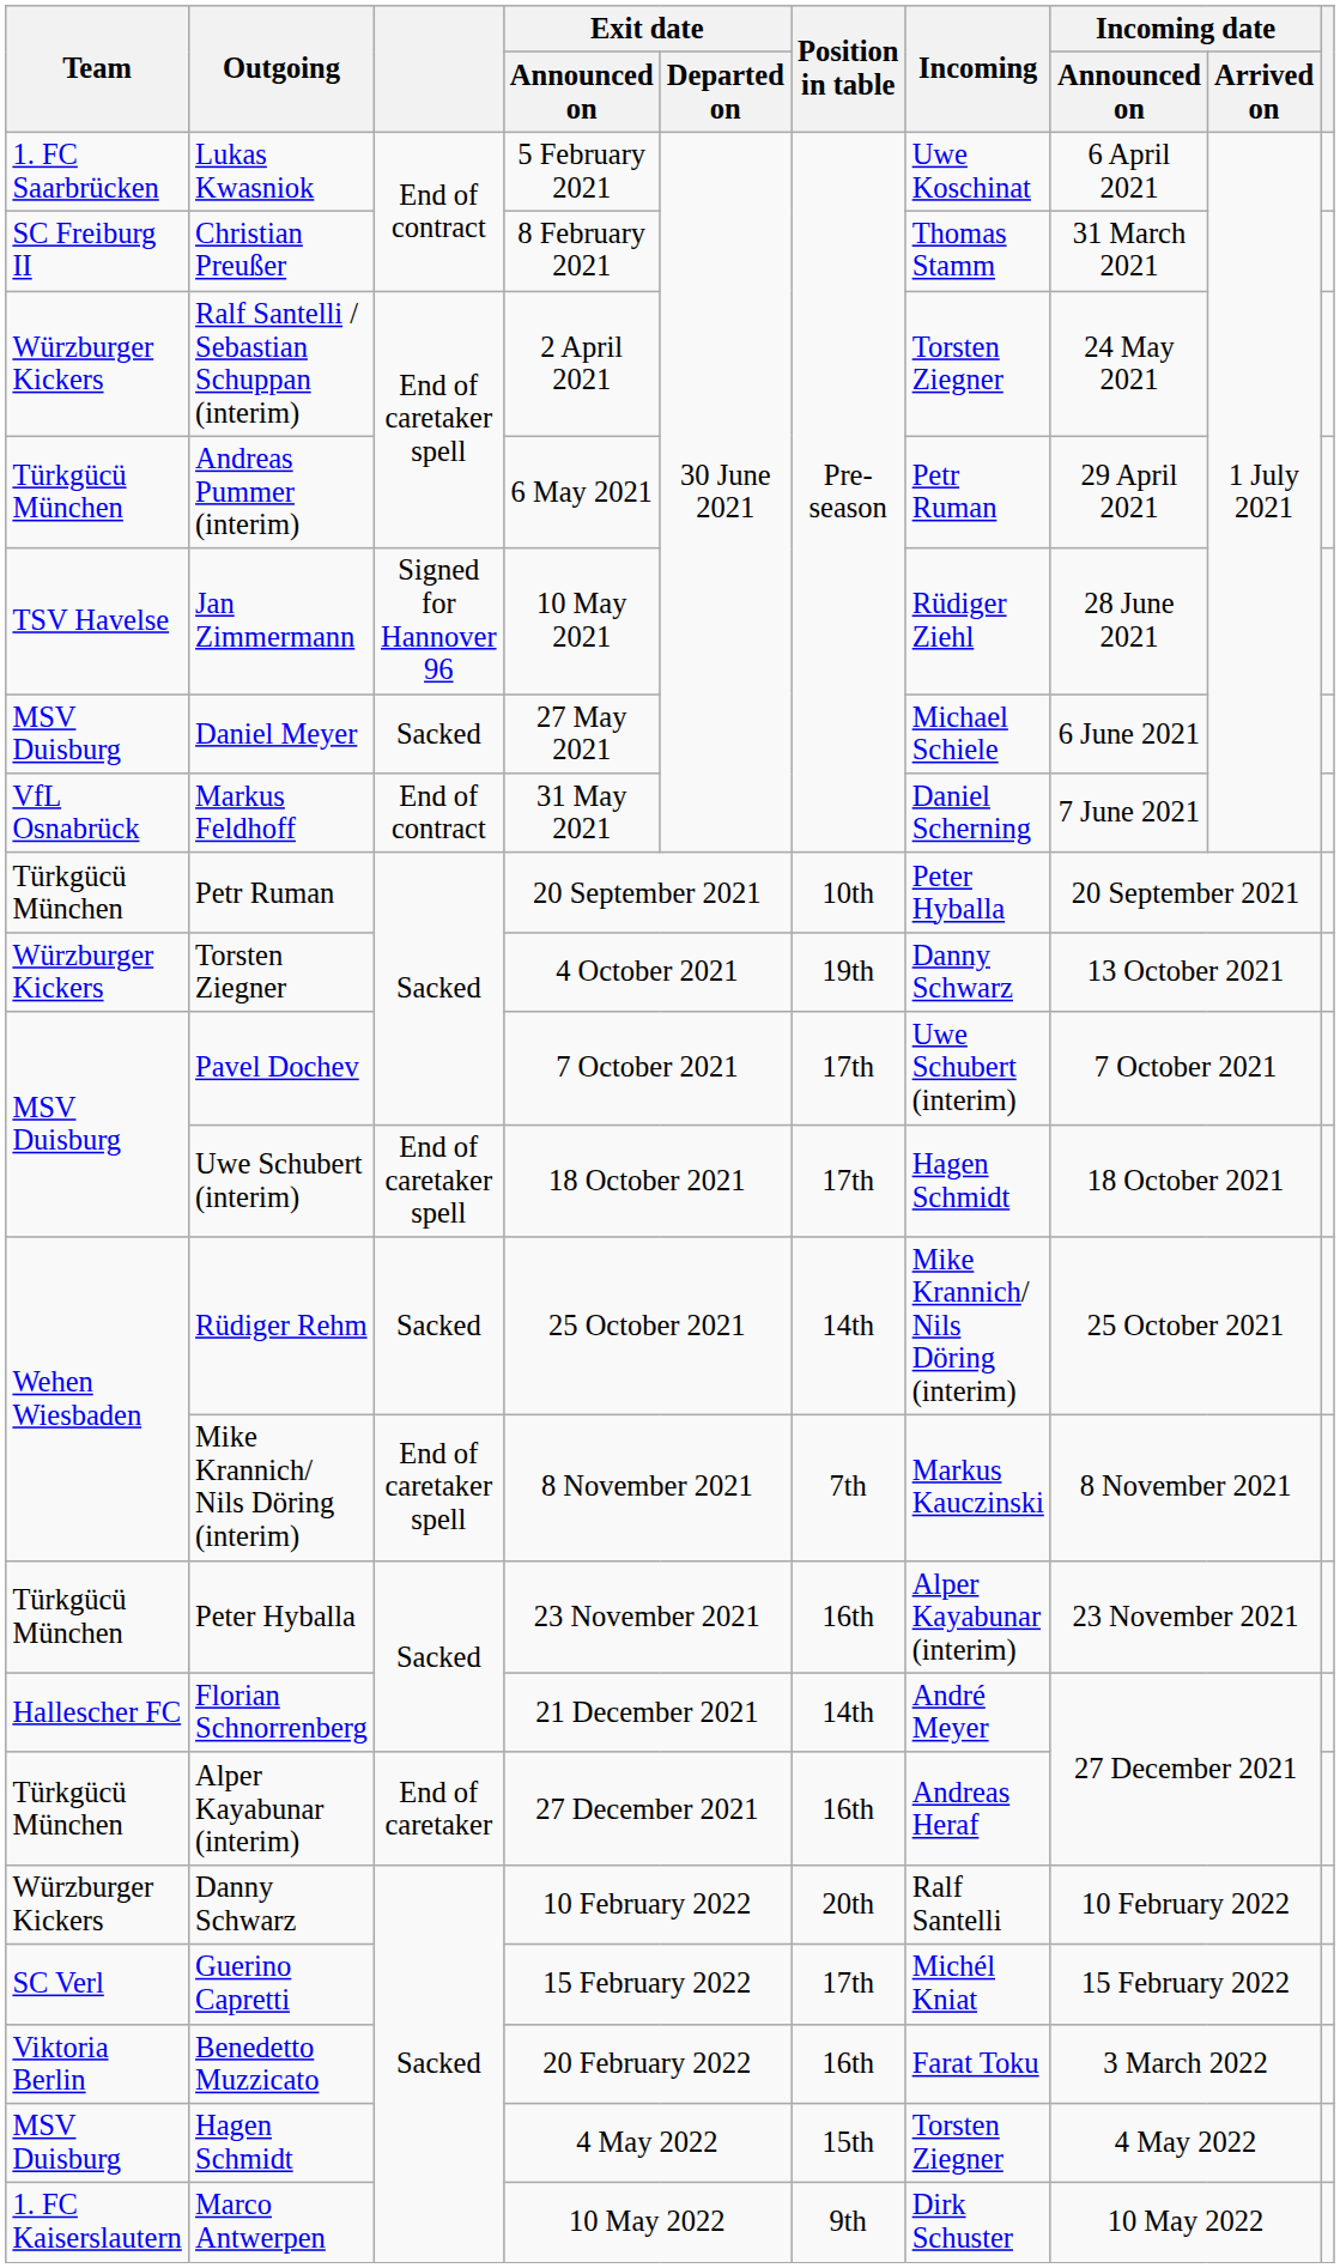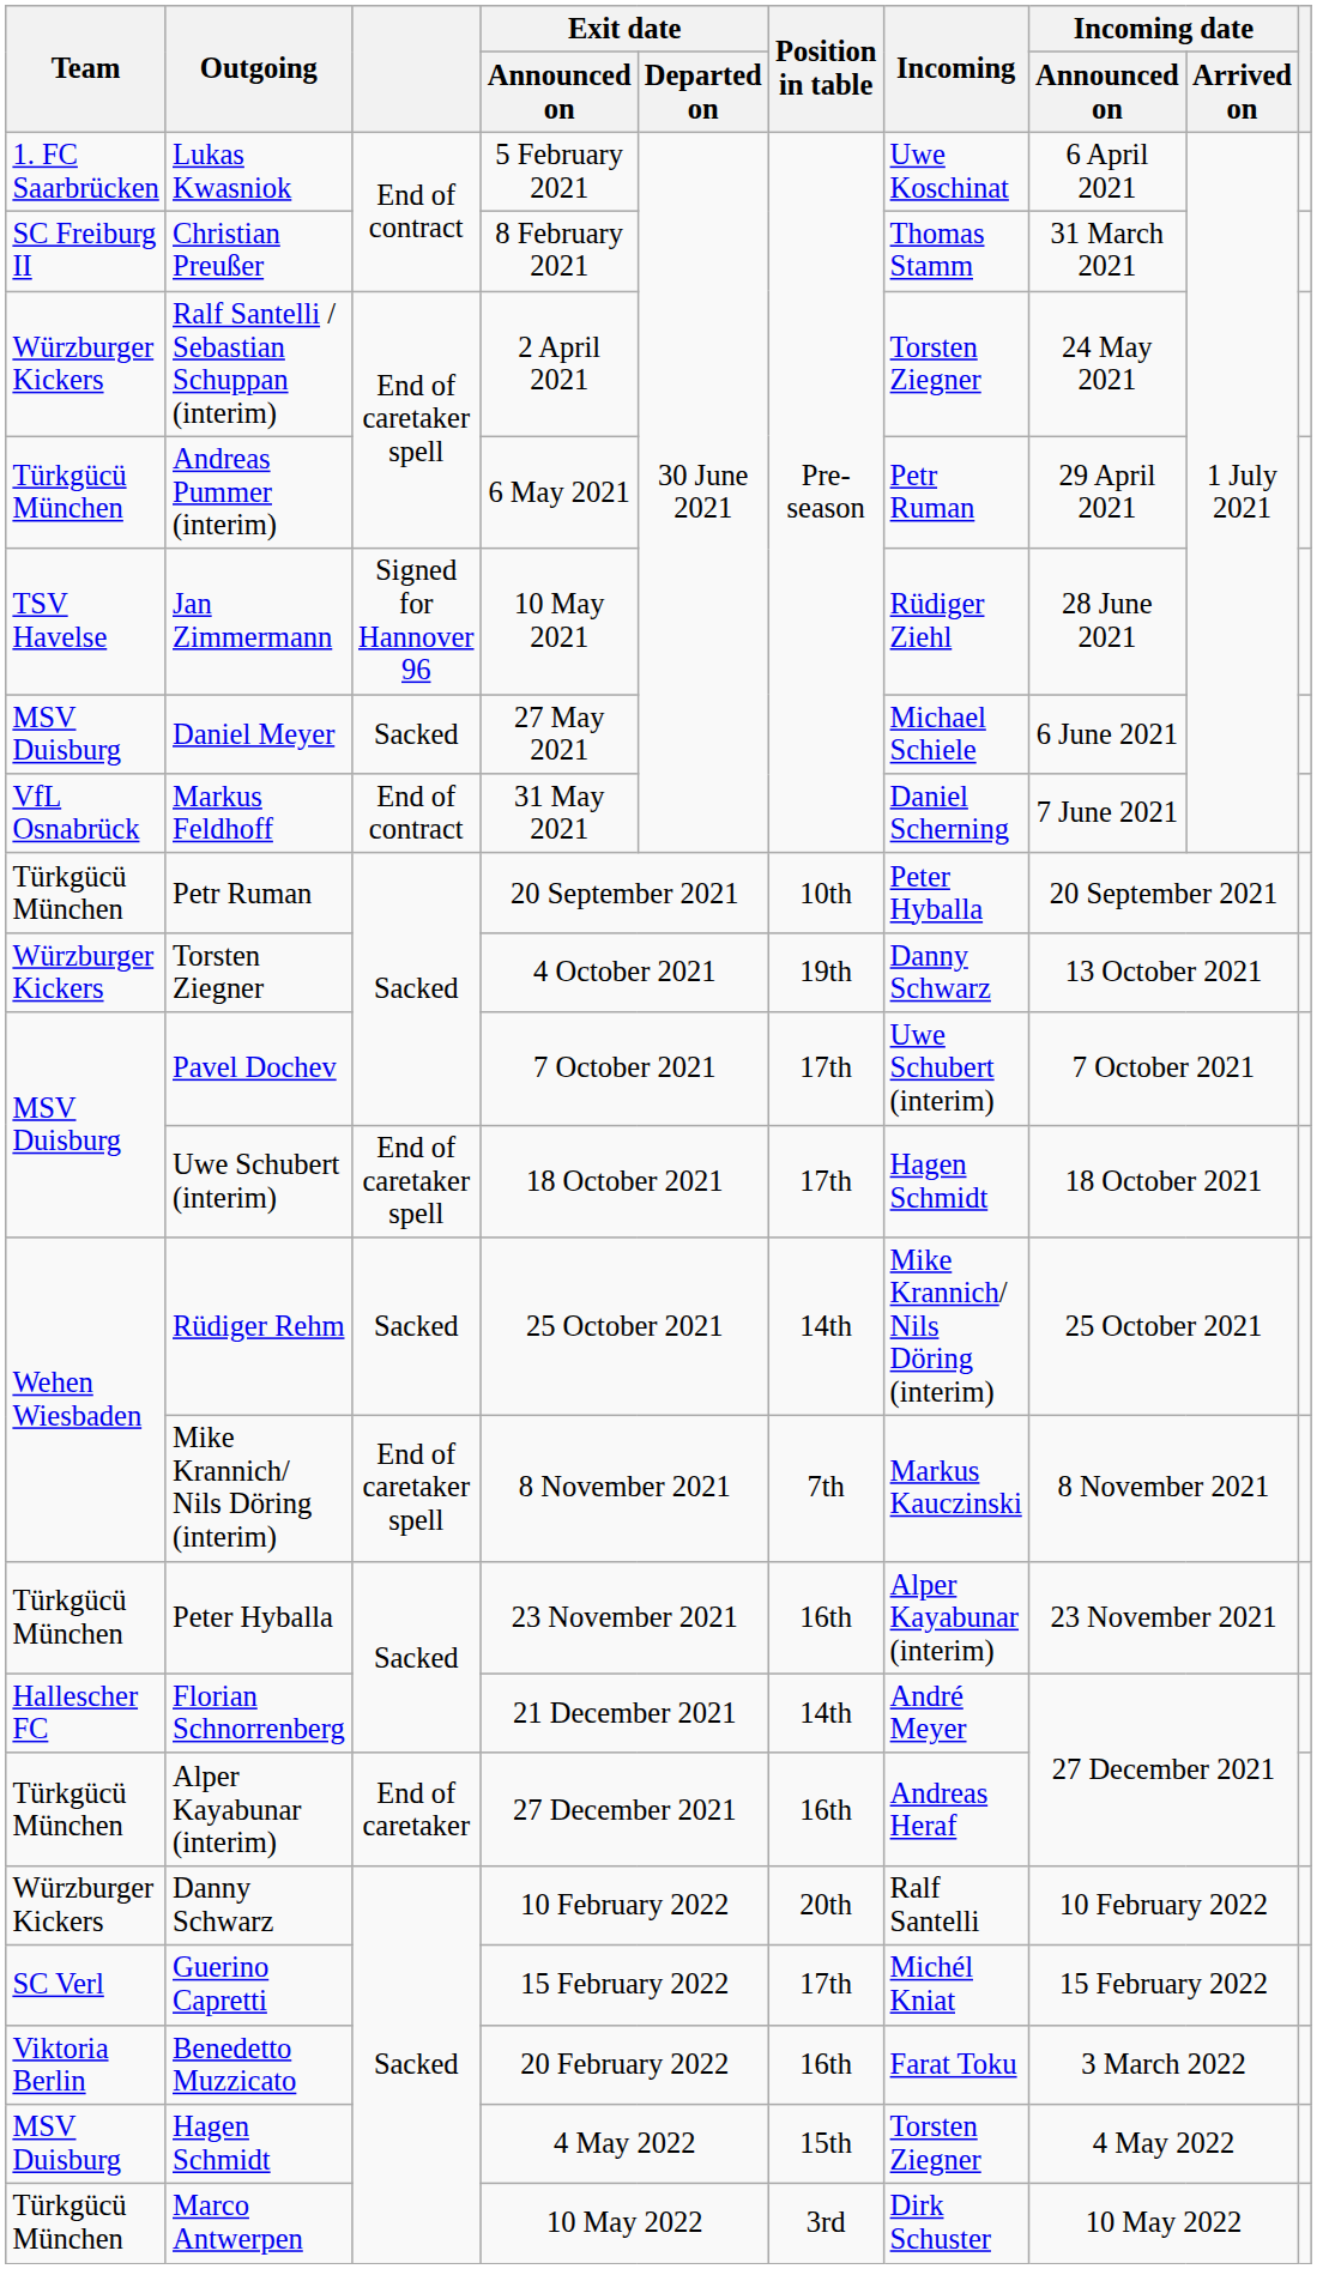Marco Antwerpen | Team: 1. FC Kaiserslautern -> Türkgücü München
Marco Antwerpen | Position in table: 9th -> 3rd
